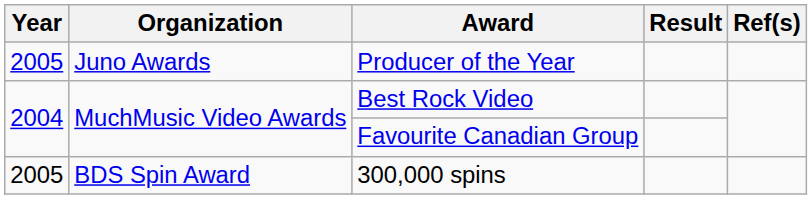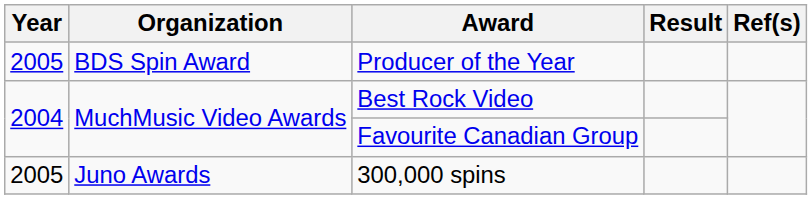Producer of the Year | Organization: Juno Awards -> BDS Spin Award
300,000 spins | Organization: BDS Spin Award -> Juno Awards
